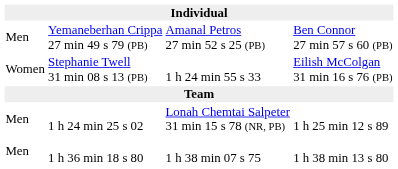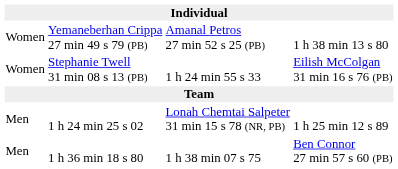Yemaneberhan Crippa 27 min 49 s 79 (PB) | column 1: Men -> Women
Yemaneberhan Crippa 27 min 49 s 79 (PB) | column 4: Ben Connor 27 min 57 s 60 (PB) -> 1 h 38 min 13 s 80
1 h 36 min 18 s 80 | column 4: 1 h 38 min 13 s 80 -> Ben Connor 27 min 57 s 60 (PB)
